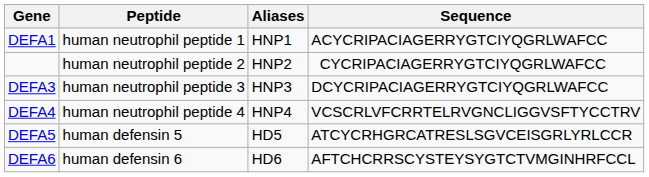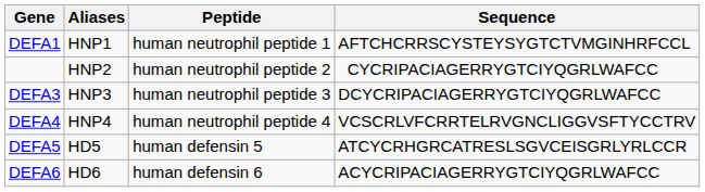columns swapped: Aliases <-> Peptide
DEFA1 | Sequence: ACYCRIPACIAGERRYGTCIYQGRLWAFCC -> AFTCHCRRSCYSTEYSYGTCTVMGINHRFCCL
DEFA6 | Sequence: AFTCHCRRSCYSTEYSYGTCTVMGINHRFCCL -> ACYCRIPACIAGERRYGTCIYQGRLWAFCC
